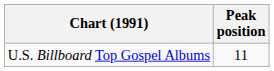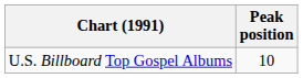U.S. Billboard Top Gospel Albums | Peak position: 11 -> 10
